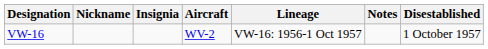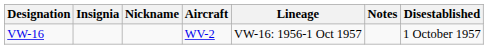columns swapped: Insignia <-> Nickname
